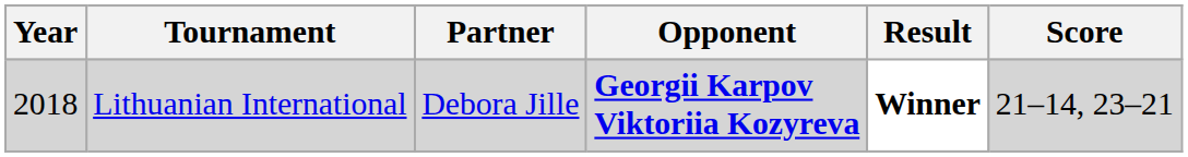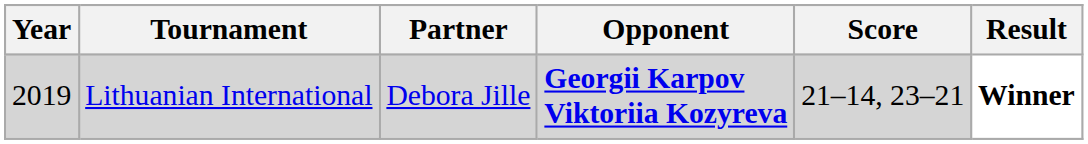columns swapped: Score <-> Result
Lithuanian International | Year: 2018 -> 2019
